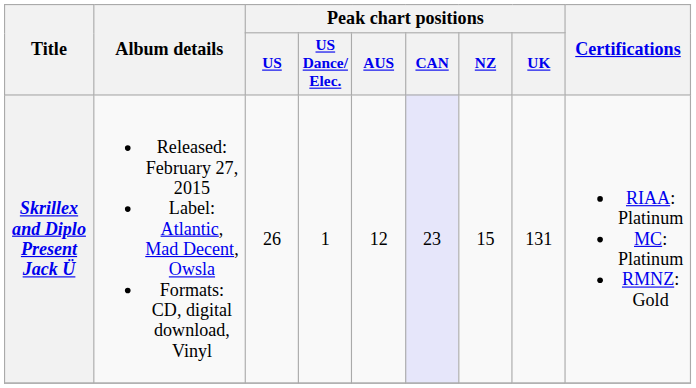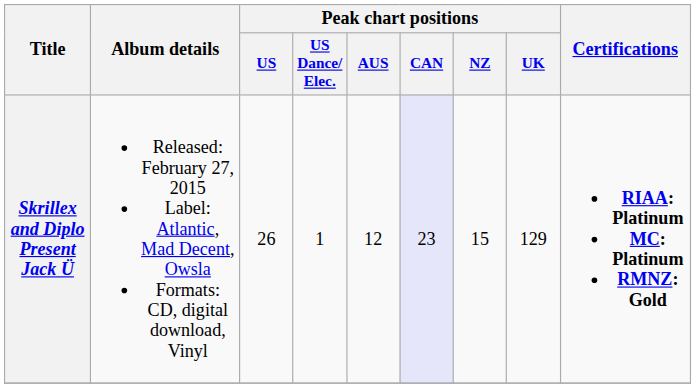Skrillex and Diplo Present Jack Ü | Peak chart positions / UK: 131 -> 129
Skrillex and Diplo Present Jack Ü | Certifications: normal -> bold
